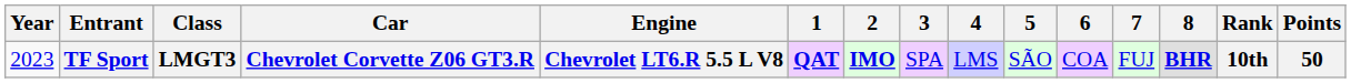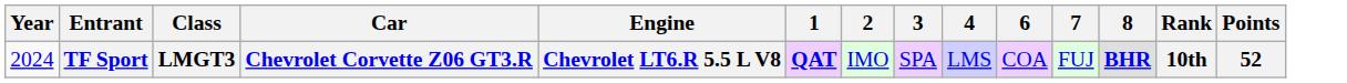- column: 5 | SÃO
TF Sport | Year: 2023 -> 2024
TF Sport | 2: bold -> normal
TF Sport | Points: 50 -> 52
